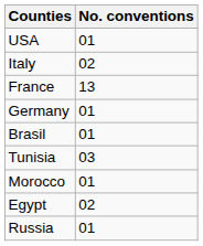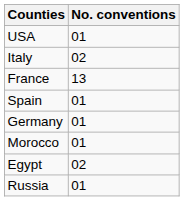+ row: Spain | 01
- row: Brasil | 01
- row: Tunisia | 03
